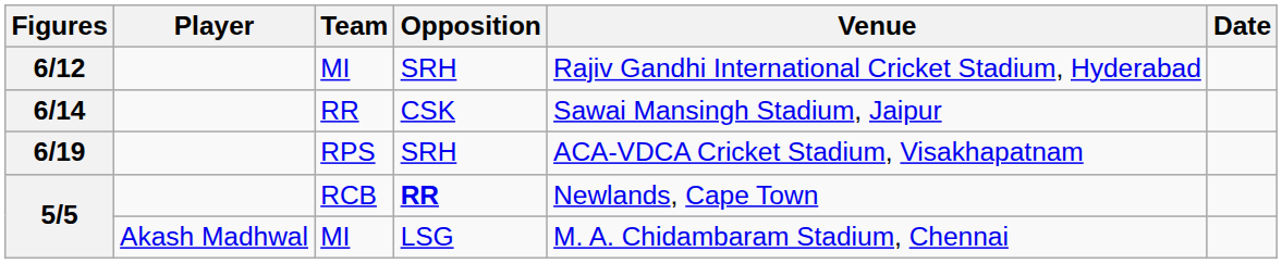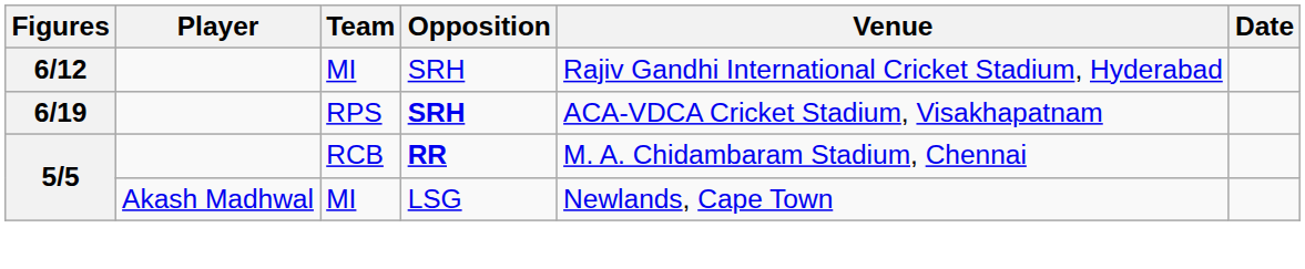- row: 6/14 | RR | CSK | Sawai Mansingh Stadium, Jaipur
6/19 | Opposition: normal -> bold
5/5 / RCB | Venue: Newlands, Cape Town -> M. A. Chidambaram Stadium, Chennai
5/5 / MI | Venue: M. A. Chidambaram Stadium, Chennai -> Newlands, Cape Town
